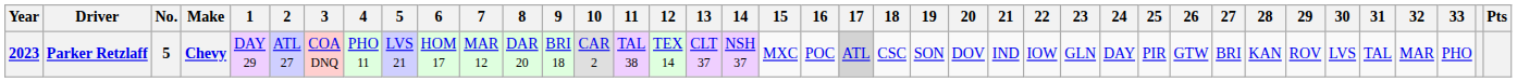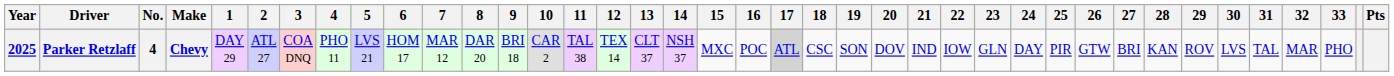Parker Retzlaff | Year: 2023 -> 2025
Parker Retzlaff | No.: 5 -> 4
